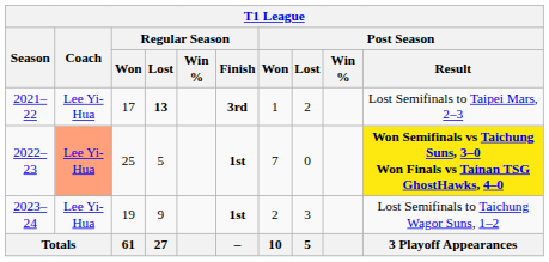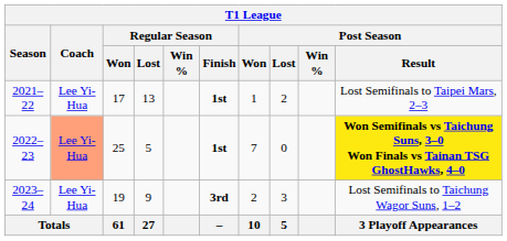2021–22 | Regular Season / Lost: bold -> normal
2021–22 | Regular Season / Finish: 3rd -> 1st
2023–24 | Regular Season / Finish: 1st -> 3rd
